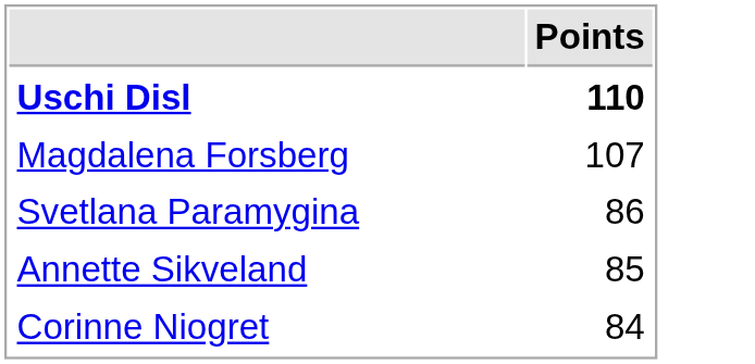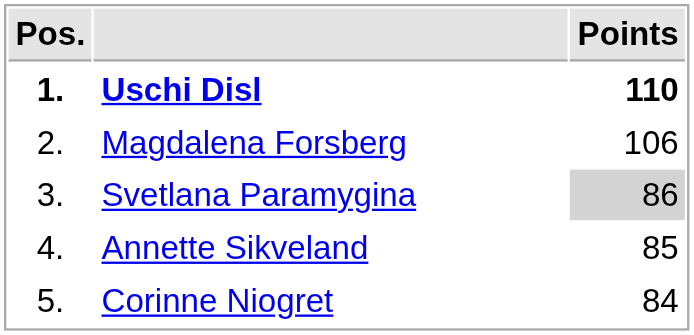+ column: Pos. | 1. | 2. | 3. | 4. | 5.
Magdalena Forsberg | Points: 107 -> 106
Svetlana Paramygina | Points: no background -> lightgrey background
